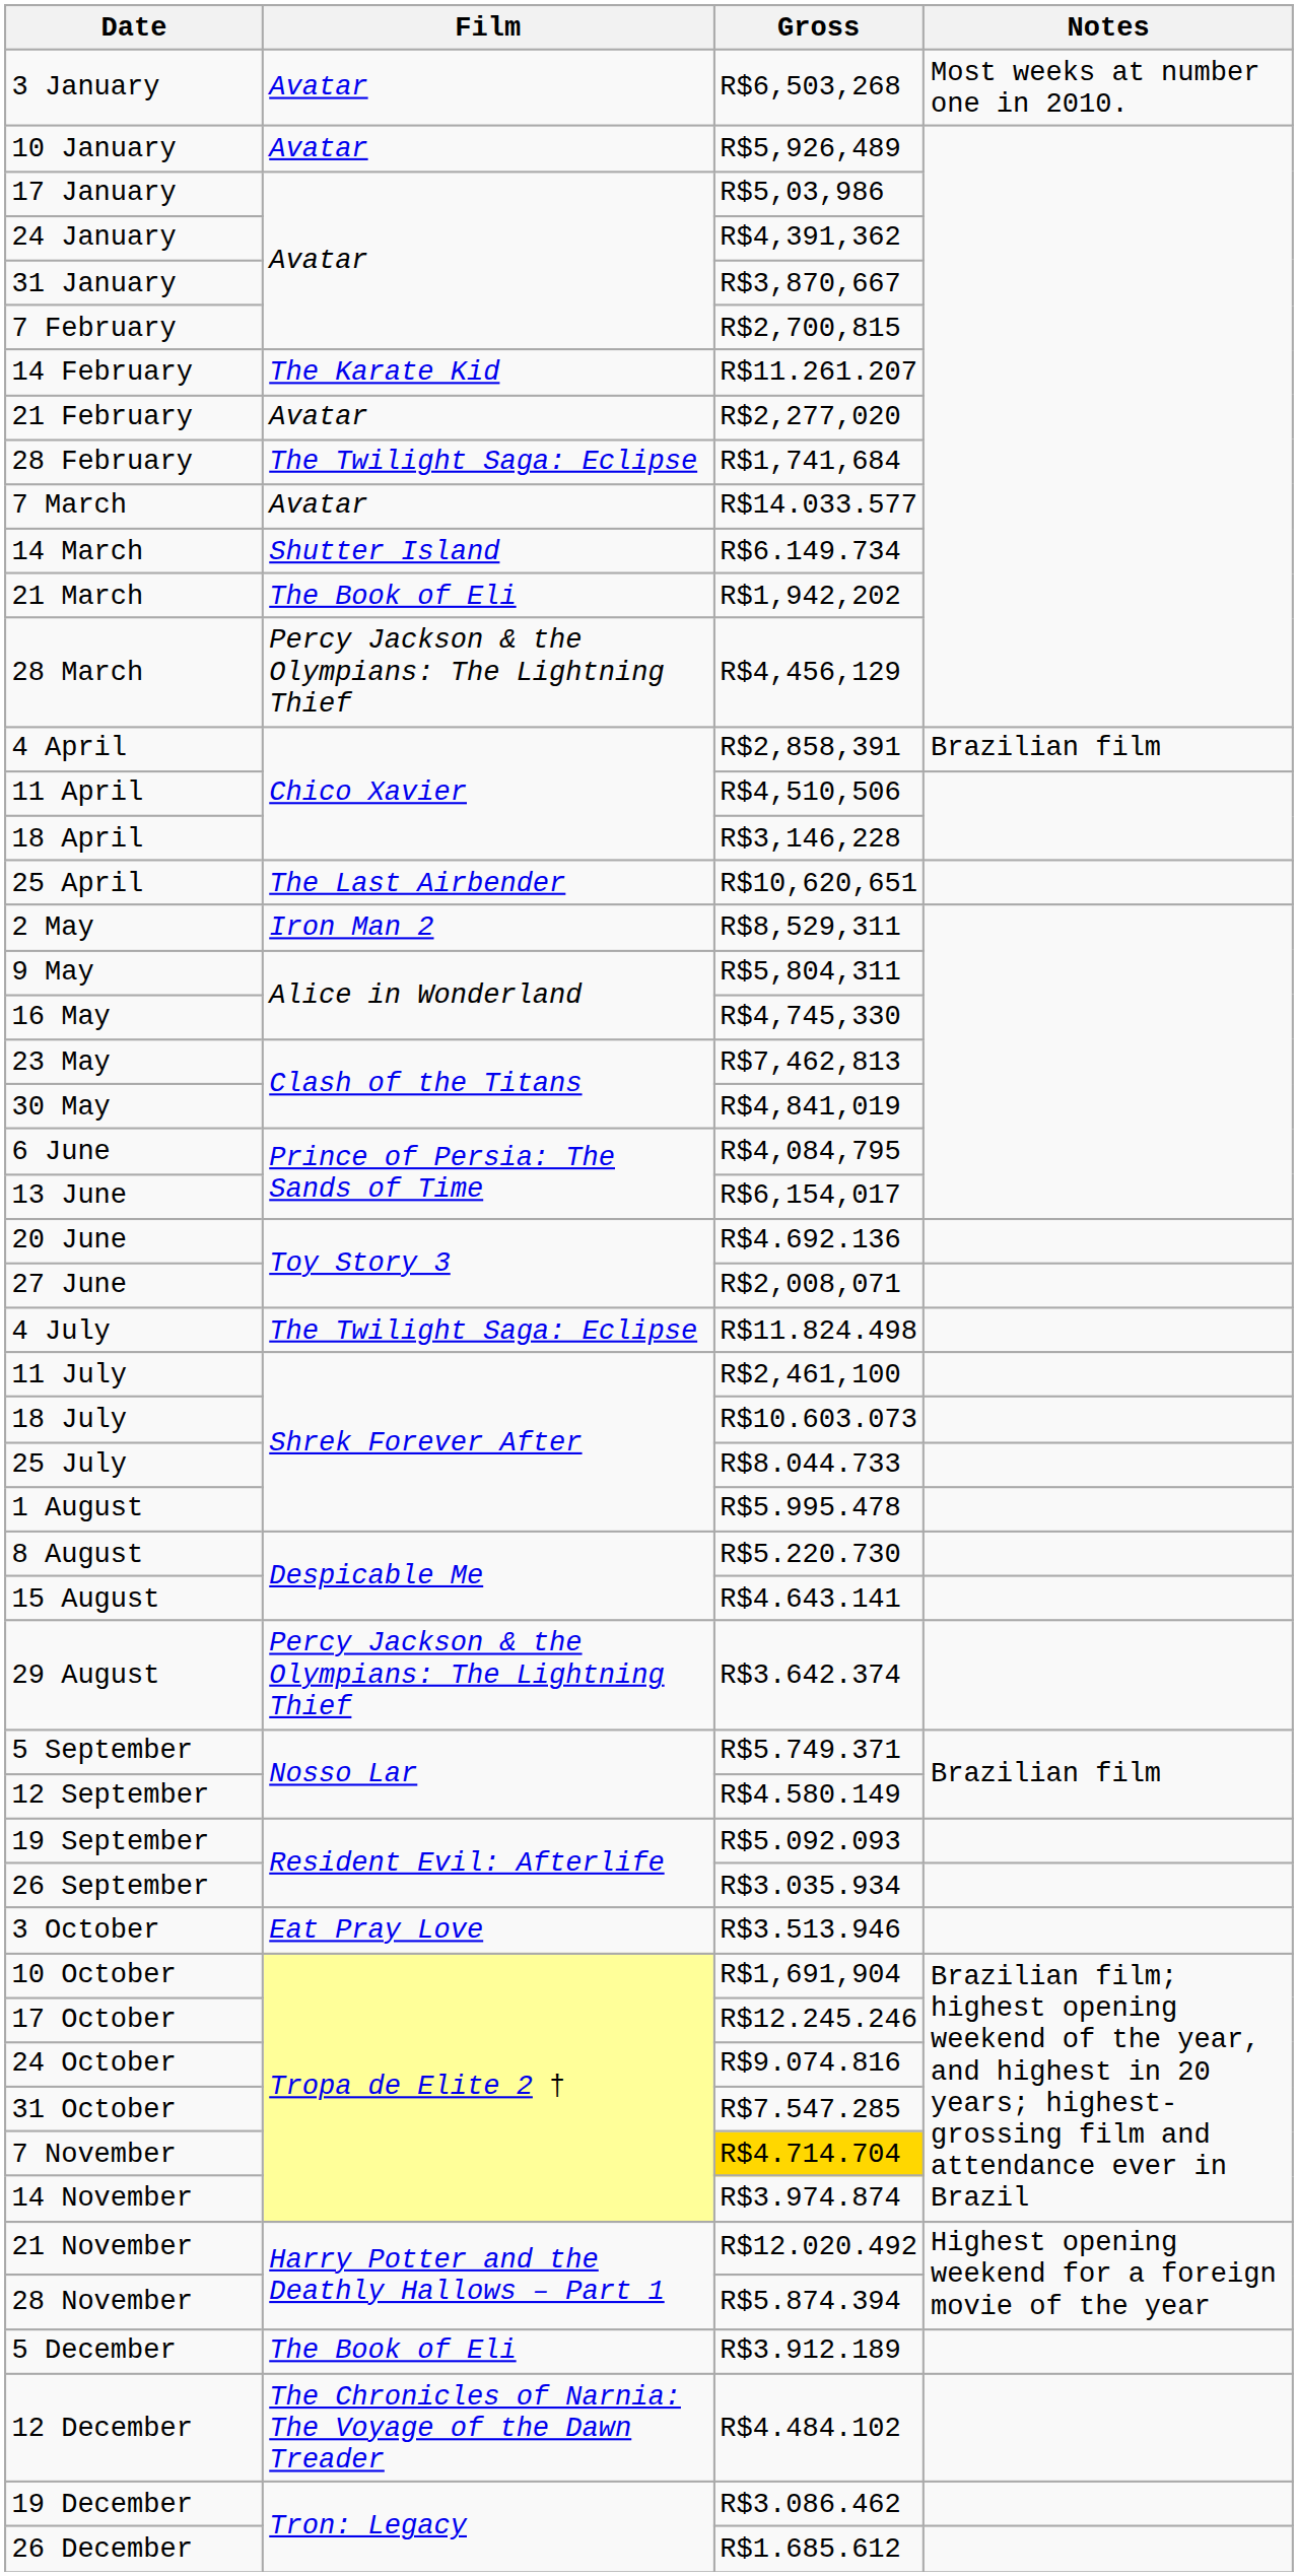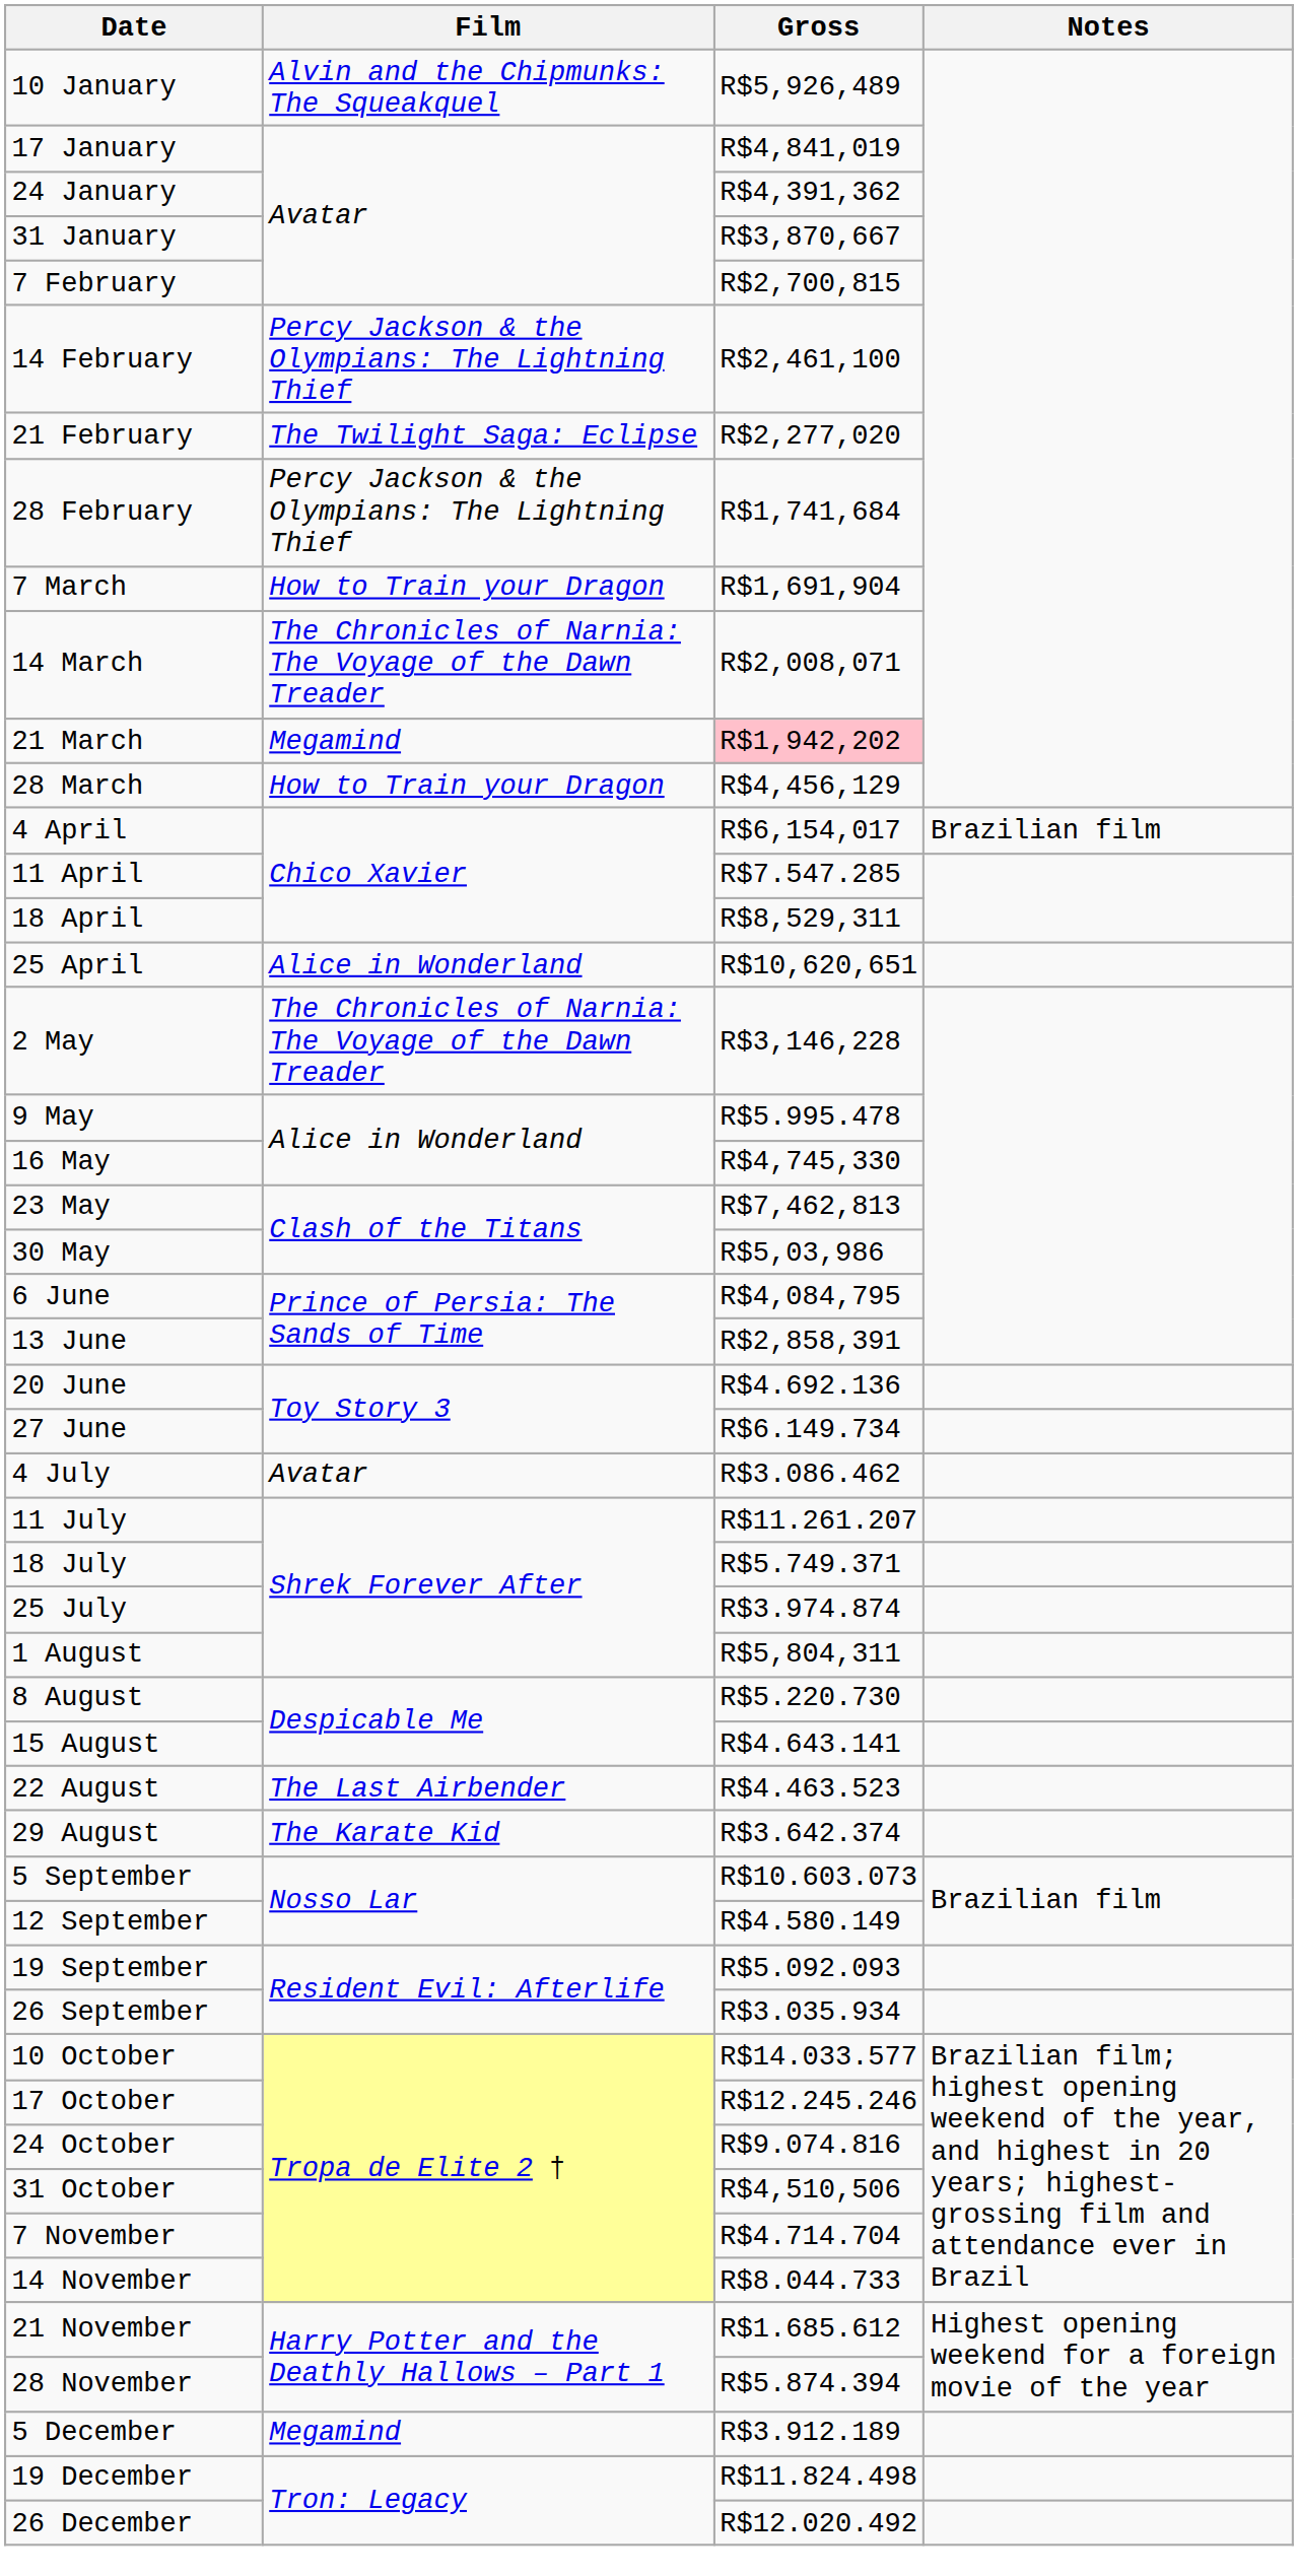- row: 3 January | Avatar | R$6,503,268 | Most weeks at number one in 2010.
10 January | Film: Avatar -> Alvin and the Chipmunks: The Squeakquel
17 January | Gross: R$5,03,986 -> R$4,841,019
14 February | Film: The Karate Kid -> Percy Jackson & the Olympians: The Lightning Thief
14 February | Gross: R$11.261.207 -> R$2,461,100
21 February | Film: Avatar -> The Twilight Saga: Eclipse
28 February | Film: The Twilight Saga: Eclipse -> Percy Jackson & the Olympians: The Lightning Thief
7 March | Film: Avatar -> How to Train your Dragon
7 March | Gross: R$14.033.577 -> R$1,691,904
14 March | Film: Shutter Island -> The Chronicles of Narnia: The Voyage of the Dawn Treader
14 March | Gross: R$6.149.734 -> R$2,008,071
21 March | Film: The Book of Eli -> Megamind
21 March | Gross: no background -> pink background
28 March | Film: Percy Jackson & the Olympians: The Lightning Thief -> How to Train your Dragon
4 April | Gross: R$2,858,391 -> R$6,154,017
11 April | Gross: R$4,510,506 -> R$7.547.285
18 April | Gross: R$3,146,228 -> R$8,529,311
25 April | Film: The Last Airbender -> Alice in Wonderland
2 May | Film: Iron Man 2 -> The Chronicles of Narnia: The Voyage of the Dawn Treader
2 May | Gross: R$8,529,311 -> R$3,146,228
9 May | Gross: R$5,804,311 -> R$5.995.478
30 May | Gross: R$4,841,019 -> R$5,03,986
13 June | Gross: R$6,154,017 -> R$2,858,391
27 June | Gross: R$2,008,071 -> R$6.149.734
4 July | Film: The Twilight Saga: Eclipse -> Avatar
4 July | Gross: R$11.824.498 -> R$3.086.462
11 July | Gross: R$2,461,100 -> R$11.261.207
18 July | Gross: R$10.603.073 -> R$5.749.371
25 July | Gross: R$8.044.733 -> R$3.974.874
1 August | Gross: R$5.995.478 -> R$5,804,311
+ row: 22 August | The Last Airbender | R$4.463.523
29 August | Film: Percy Jackson & the Olympians: The Lightning Thief -> The Karate Kid
5 September | Gross: R$5.749.371 -> R$10.603.073
- row: 3 October | Eat Pray Love | R$3.513.946
10 October | Gross: R$1,691,904 -> R$14.033.577
31 October | Gross: R$7.547.285 -> R$4,510,506
7 November | Gross: gold background -> no background
14 November | Gross: R$3.974.874 -> R$8.044.733
21 November | Gross: R$12.020.492 -> R$1.685.612
5 December | Film: The Book of Eli -> Megamind
- row: 12 December | The Chronicles of Narnia: The Voyage of the Dawn Treader | R$4.484.102
19 December | Gross: R$3.086.462 -> R$11.824.498
26 December | Gross: R$1.685.612 -> R$12.020.492
